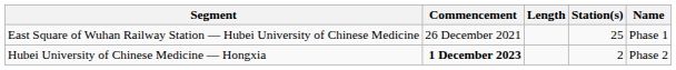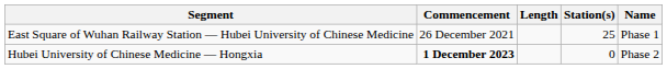Hubei University of Chinese Medicine — Hongxia | Station(s): 2 -> 0
